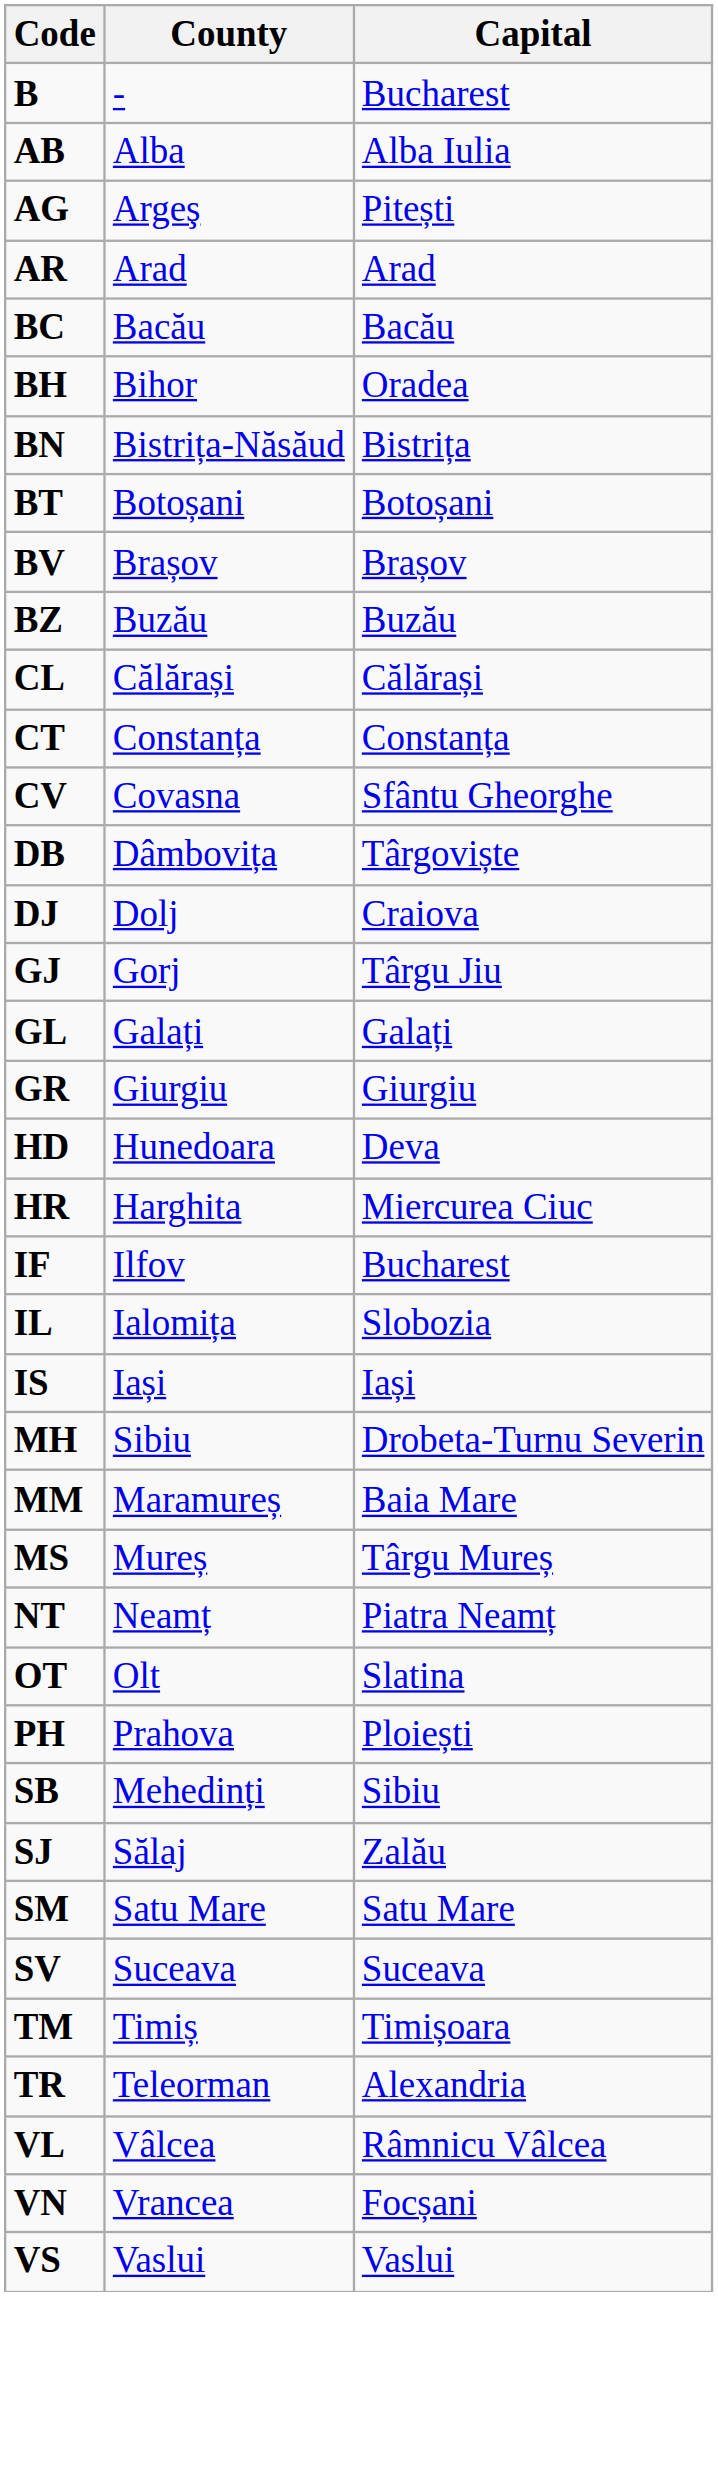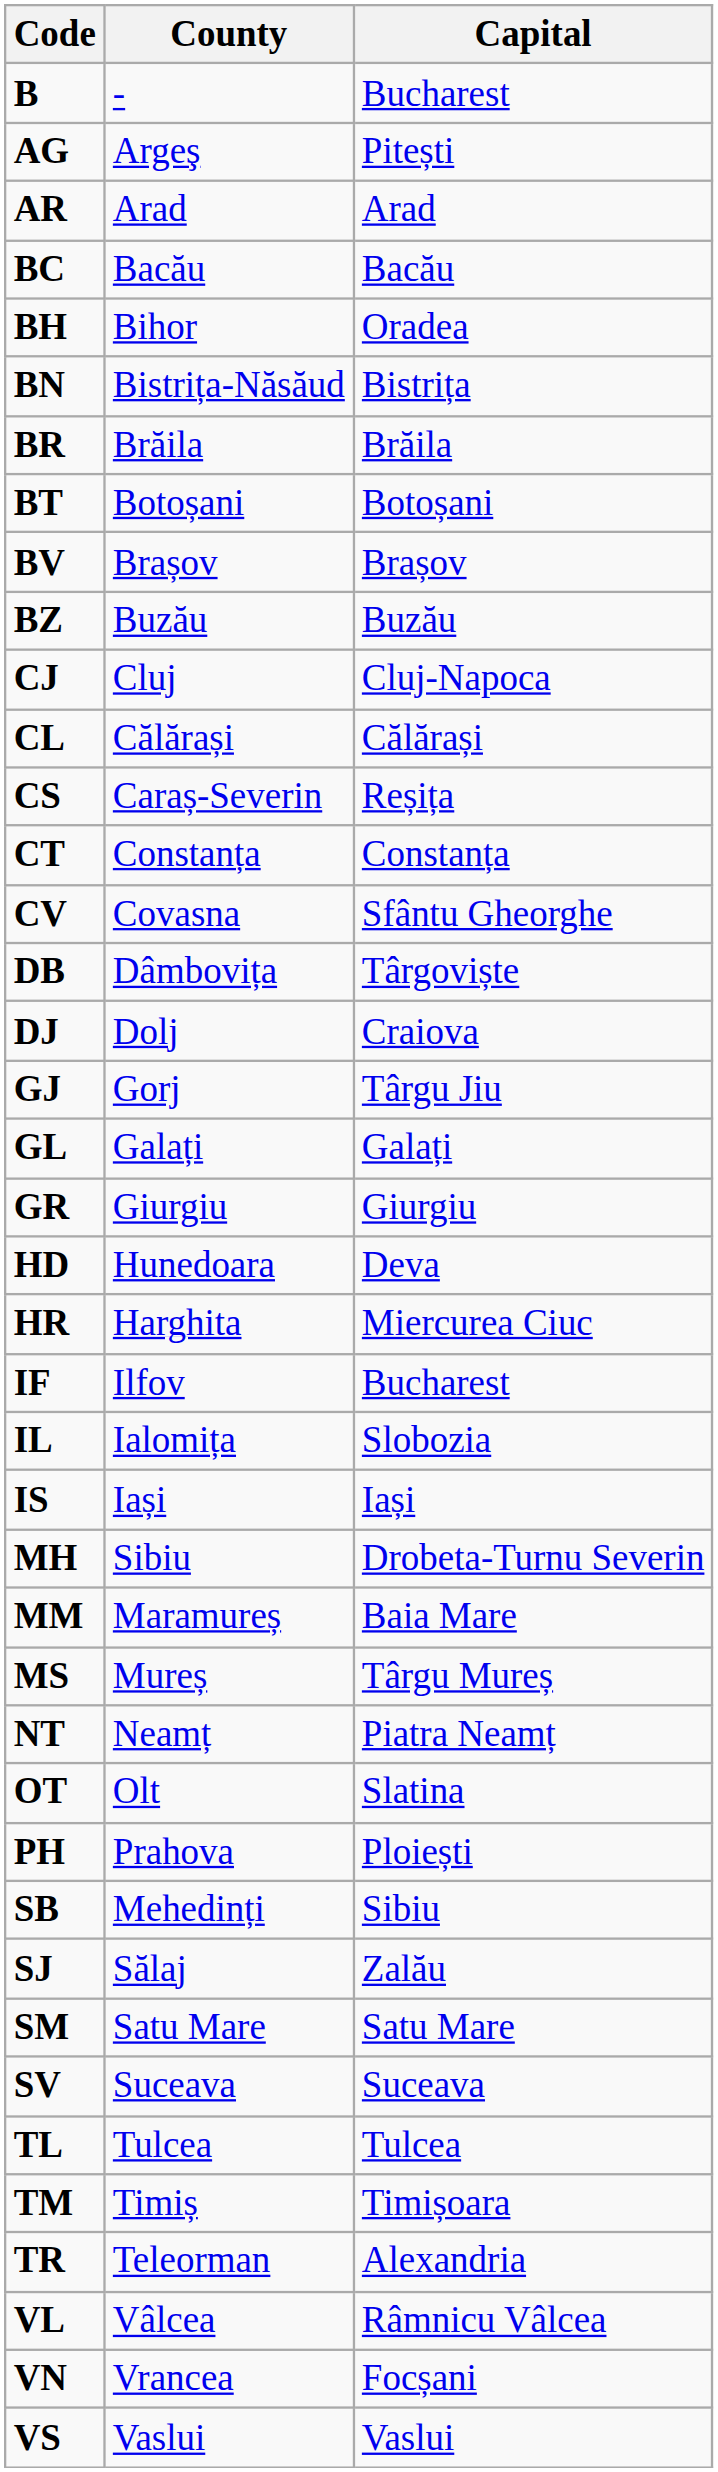- row: AB | Alba | Alba Iulia
+ row: BR | Brăila | Brăila
+ row: CJ | Cluj | Cluj-Napoca
+ row: CS | Caraș-Severin | Reșița
+ row: TL | Tulcea | Tulcea
